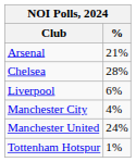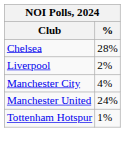- row: Arsenal | 21%
Liverpool | %: 6% -> 2%
